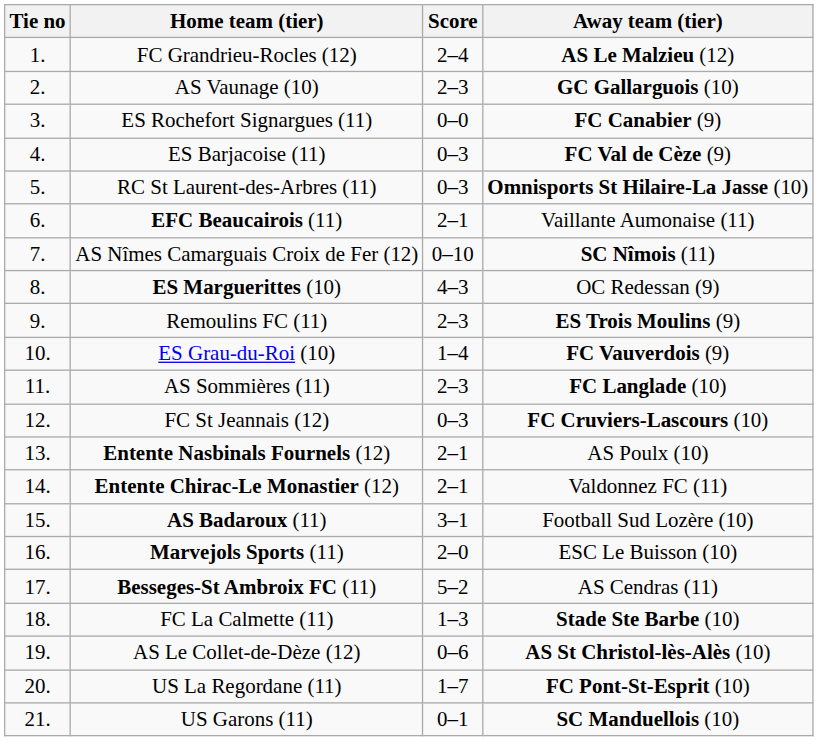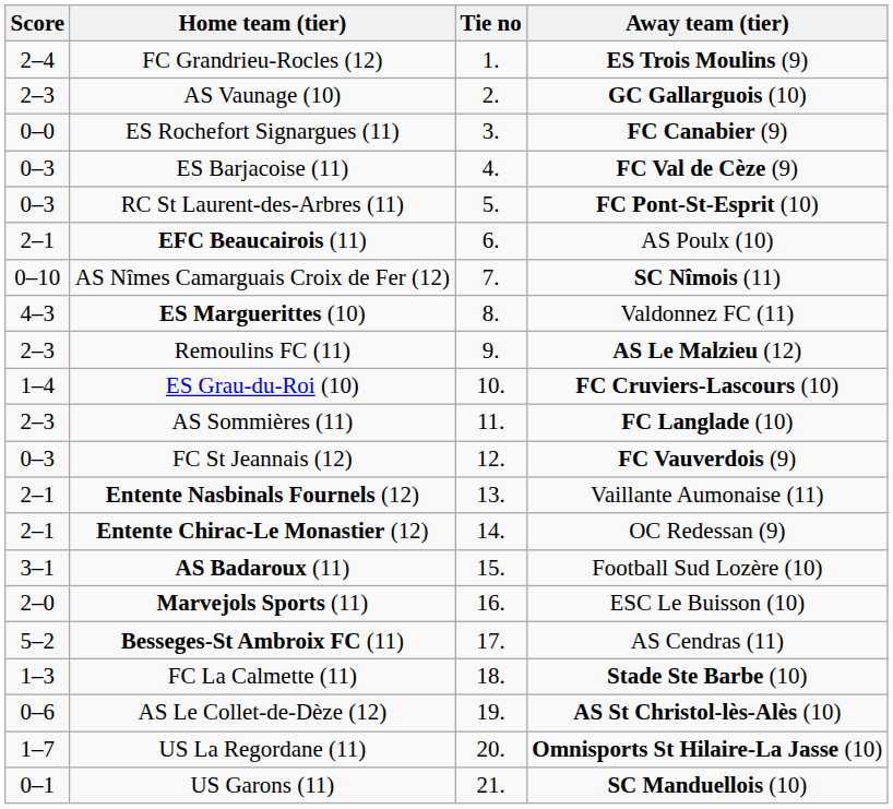columns swapped: Tie no <-> Score
FC Grandrieu-Rocles (12) | Away team (tier): AS Le Malzieu (12) -> ES Trois Moulins (9)
RC St Laurent-des-Arbres (11) | Away team (tier): Omnisports St Hilaire-La Jasse (10) -> FC Pont-St-Esprit (10)
EFC Beaucairois (11) | Away team (tier): Vaillante Aumonaise (11) -> AS Poulx (10)
ES Marguerittes (10) | Away team (tier): OC Redessan (9) -> Valdonnez FC (11)
Remoulins FC (11) | Away team (tier): ES Trois Moulins (9) -> AS Le Malzieu (12)
ES Grau-du-Roi (10) | Away team (tier): FC Vauverdois (9) -> FC Cruviers-Lascours (10)
FC St Jeannais (12) | Away team (tier): FC Cruviers-Lascours (10) -> FC Vauverdois (9)
Entente Nasbinals Fournels (12) | Away team (tier): AS Poulx (10) -> Vaillante Aumonaise (11)
Entente Chirac-Le Monastier (12) | Away team (tier): Valdonnez FC (11) -> OC Redessan (9)
US La Regordane (11) | Away team (tier): FC Pont-St-Esprit (10) -> Omnisports St Hilaire-La Jasse (10)
